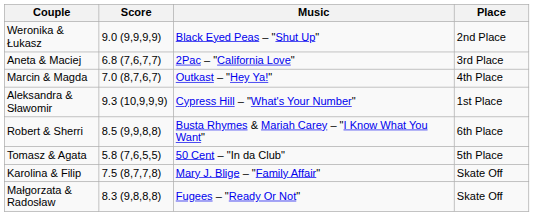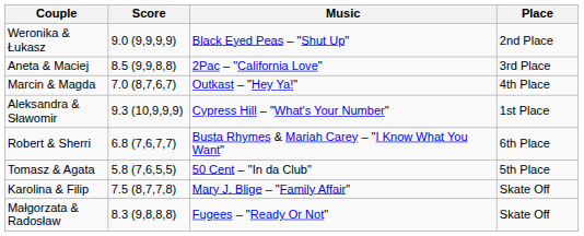Aneta & Maciej | Score: 6.8 (7,6,7,7) -> 8.5 (9,9,8,8)
Robert & Sherri | Score: 8.5 (9,9,8,8) -> 6.8 (7,6,7,7)
